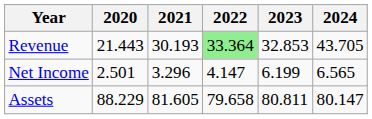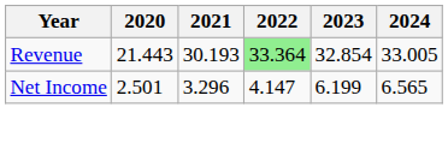Revenue | 2023: 32.853 -> 32.854
Revenue | 2024: 43.705 -> 33.005
- row: Assets | 88.229 | 81.605 | 79.658 | 80.811 | 80.147
